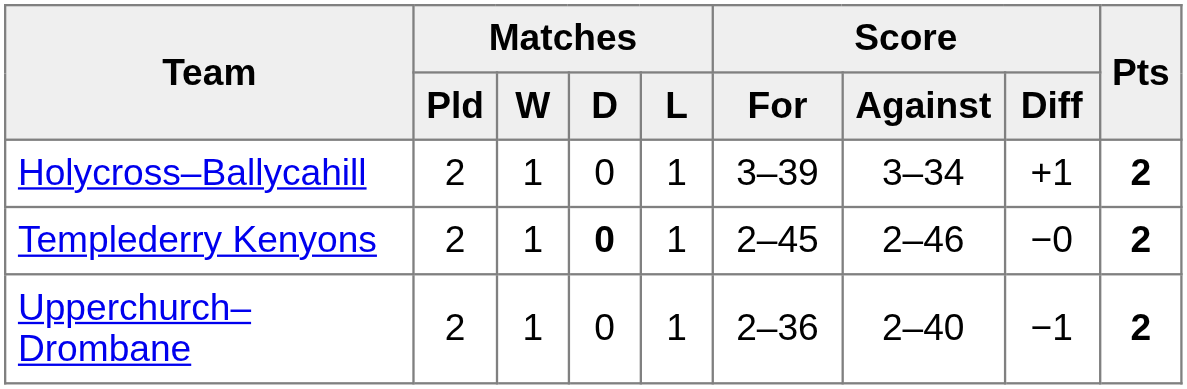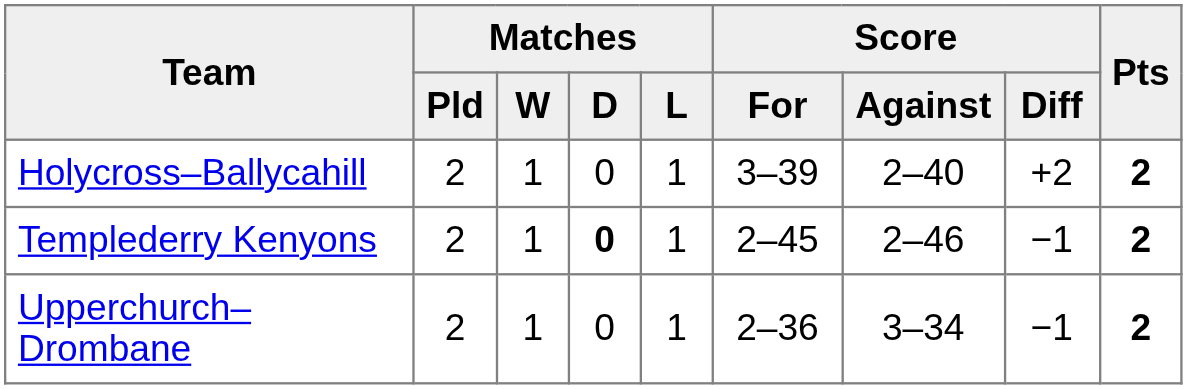Holycross–Ballycahill | Score / Against: 3–34 -> 2–40
Holycross–Ballycahill | Score / Diff: +1 -> +2
Templederry Kenyons | Score / Diff: −0 -> −1
Upperchurch–Drombane | Score / Against: 2–40 -> 3–34
